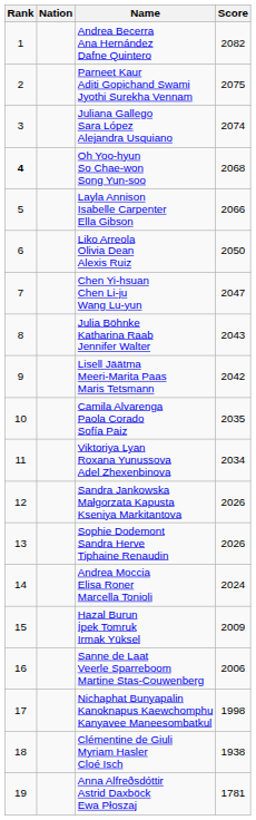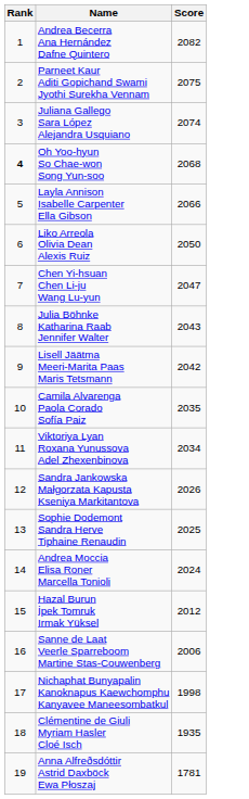- column: Nation
Sophie Dodemont Sandra Herve Tiphaine Renaudin | Score: 2026 -> 2025
Hazal Burun İpek Tomruk Irmak Yüksel | Score: 2009 -> 2012
Clémentine de Giuli Myriam Hasler Cloé Isch | Score: 1938 -> 1935
